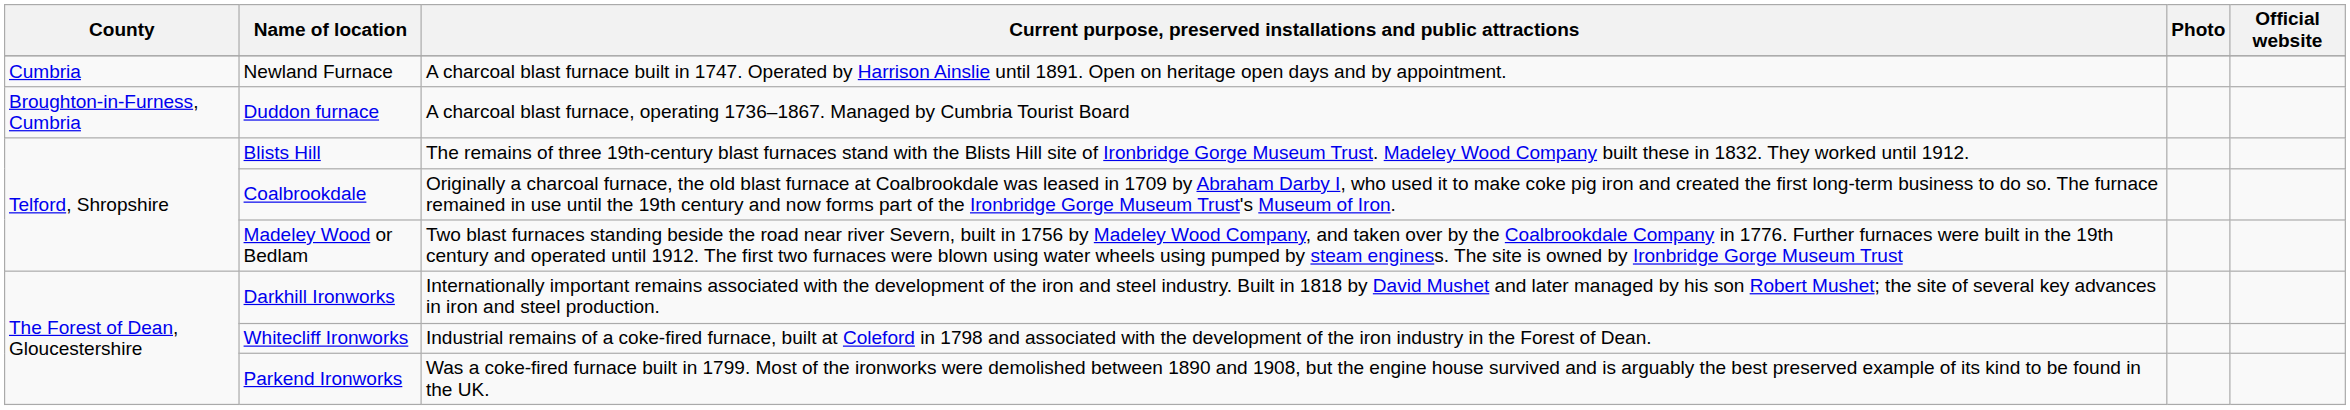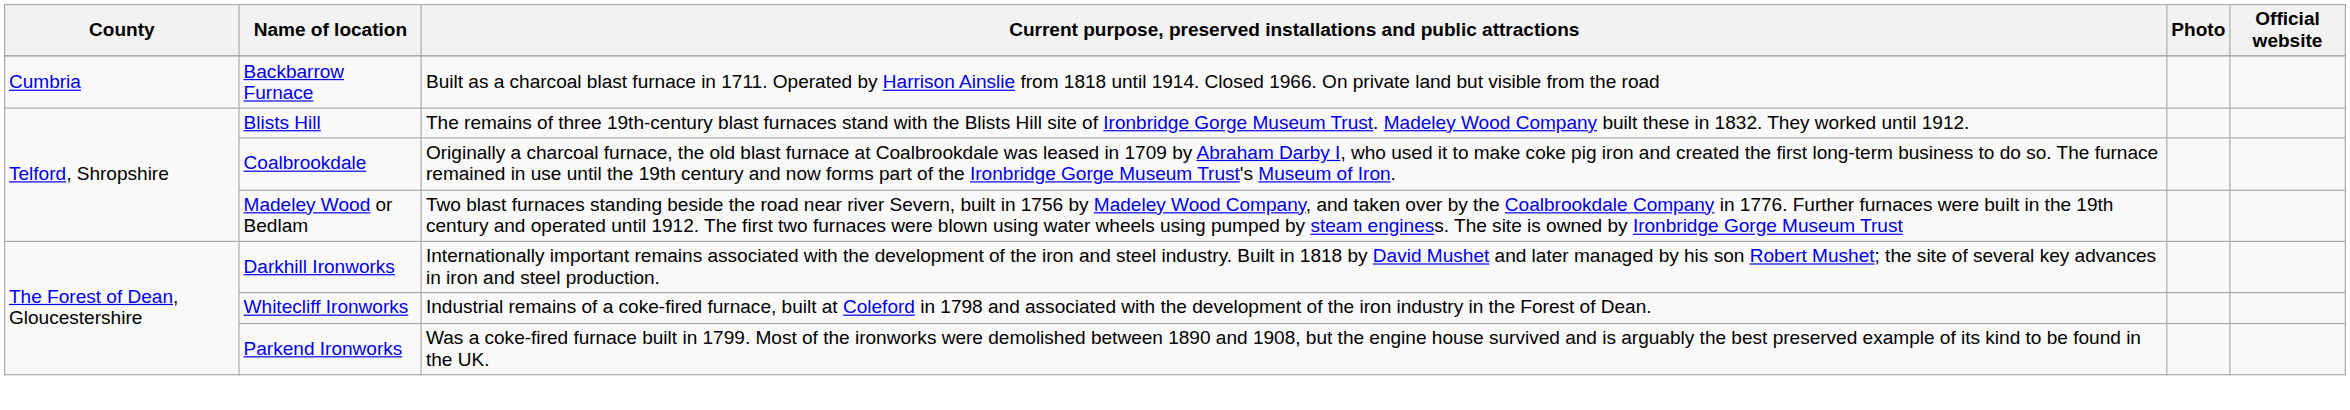- row: Cumbria | Newland Furnace | A charcoal blast furnace built in 1747. Operated by Harrison Ainslie until 1891. Open on heritage open days and by appointment.
+ row: Cumbria | Backbarrow Furnace | Built as a charcoal blast furnace in 1711. Operated by Harrison Ainslie from 1818 until 1914. Closed 1966. On private land but visible from the road
- row: Broughton-in-Furness, Cumbria | Duddon furnace | A charcoal blast furnace, operating 1736–1867. Managed by Cumbria Tourist Board
